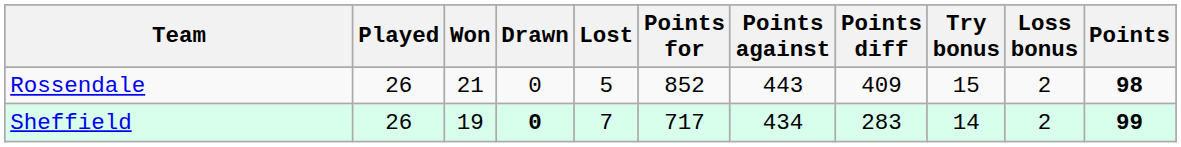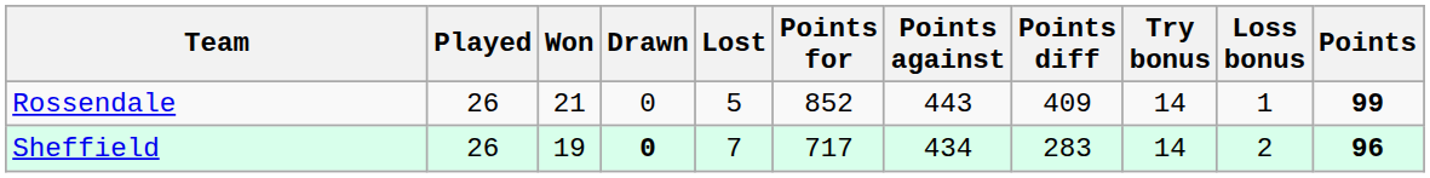Rossendale | Try bonus: 15 -> 14
Rossendale | Loss bonus: 2 -> 1
Rossendale | Points: 98 -> 99
Sheffield | Points: 99 -> 96
